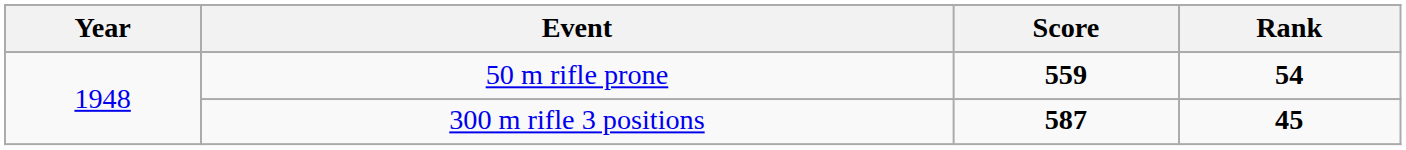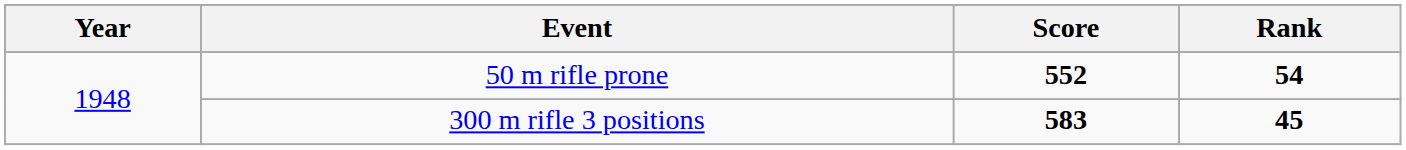50 m rifle prone | Score: 559 -> 552
300 m rifle 3 positions | Score: 587 -> 583
